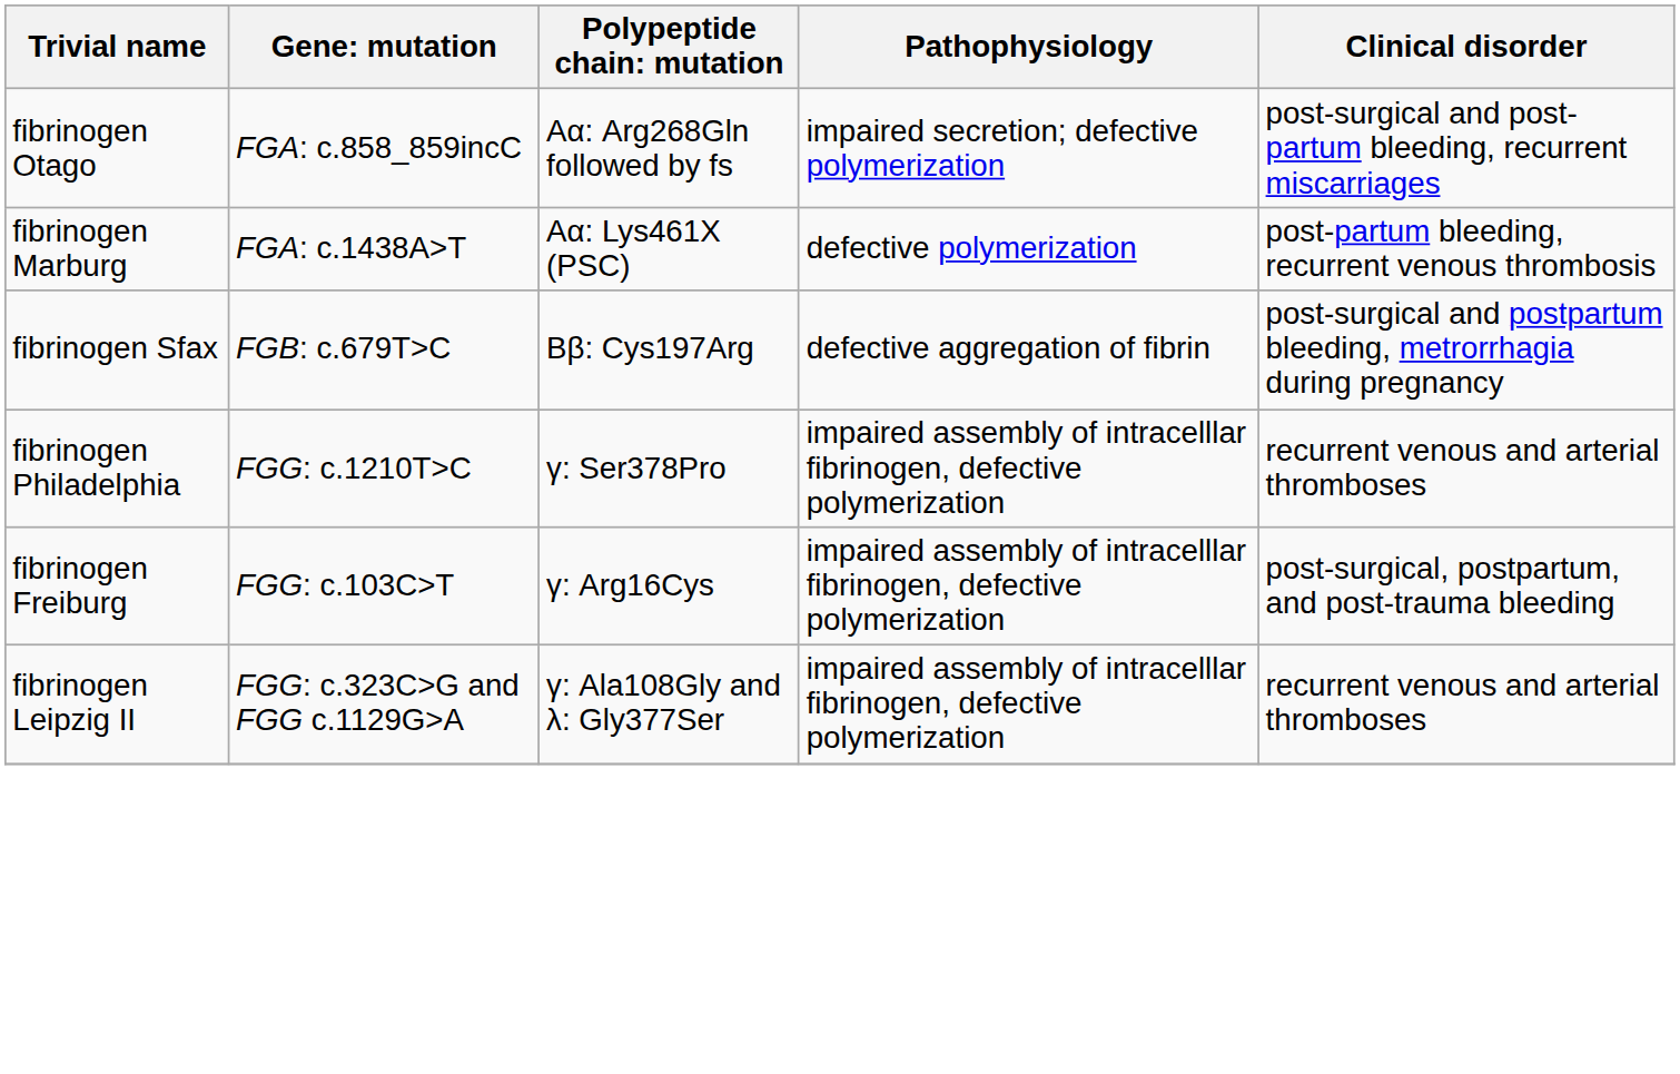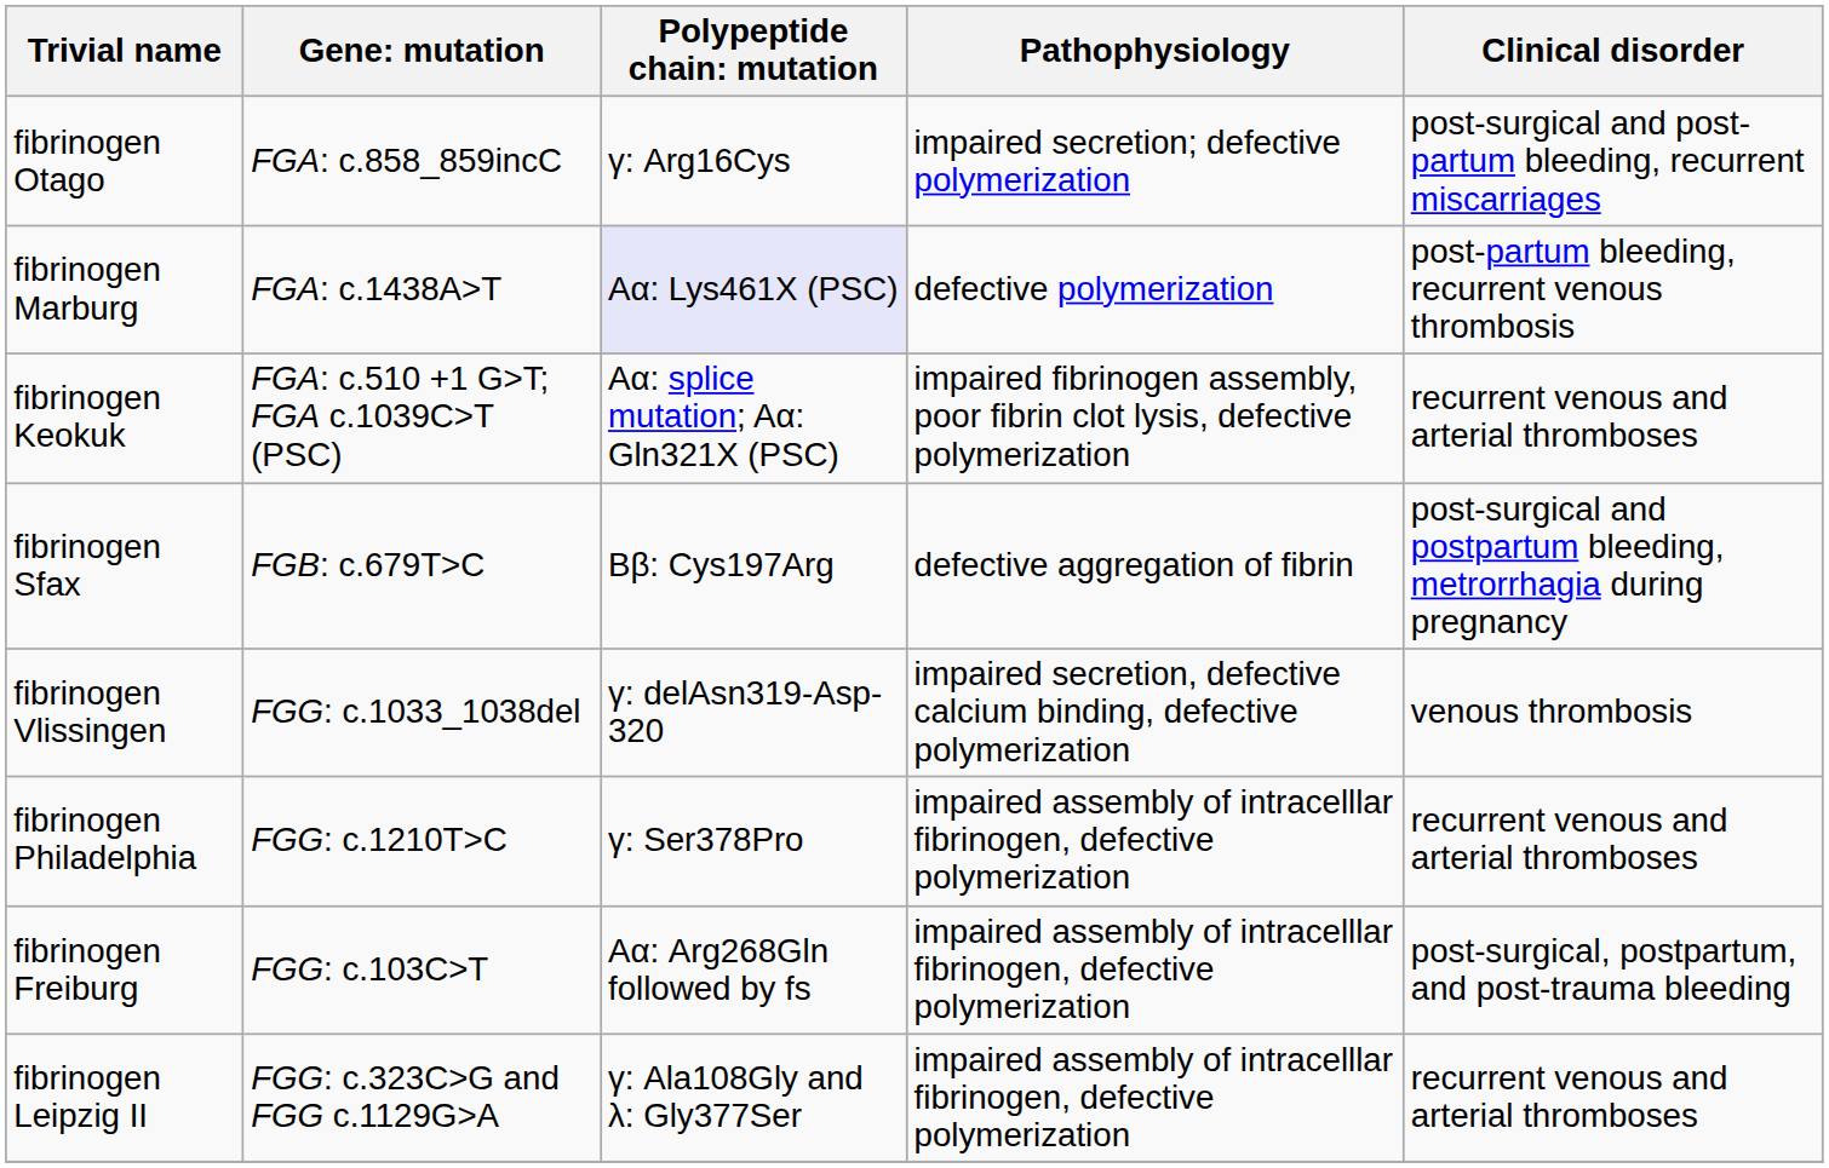fibrinogen Otago | column 3: Aα: Arg268Gln followed by fs -> γ: Arg16Cys
fibrinogen Marburg | column 3: no background -> lavender background
+ row: fibrinogen Keokuk | FGA: c.510 +1 G>T; FGA c.1039C>T (PSC) | Aα: splice mutation; Aα: Gln321X (PSC) | impaired fibrinogen assembly, poor fibrin clot lysis, defective polymerization | recurrent venous and arterial thromboses
+ row: fibrinogen Vlissingen | FGG: c.1033_1038del | γ: delAsn319-Asp-320 | impaired secretion, defective calcium binding, defective polymerization | venous thrombosis
fibrinogen Freiburg | column 3: γ: Arg16Cys -> Aα: Arg268Gln followed by fs
